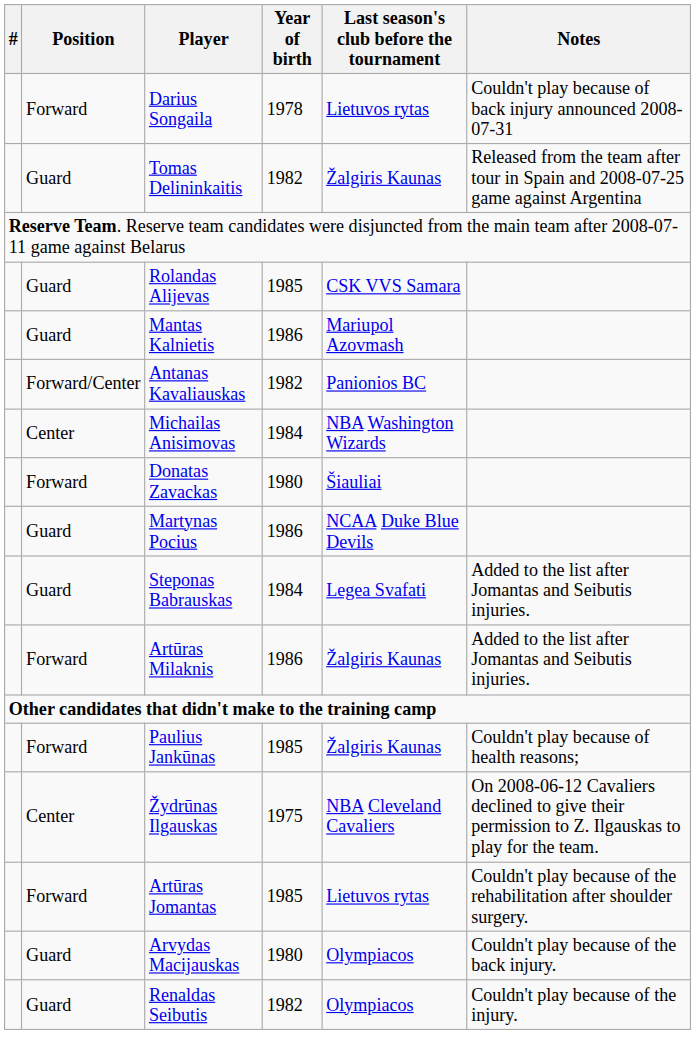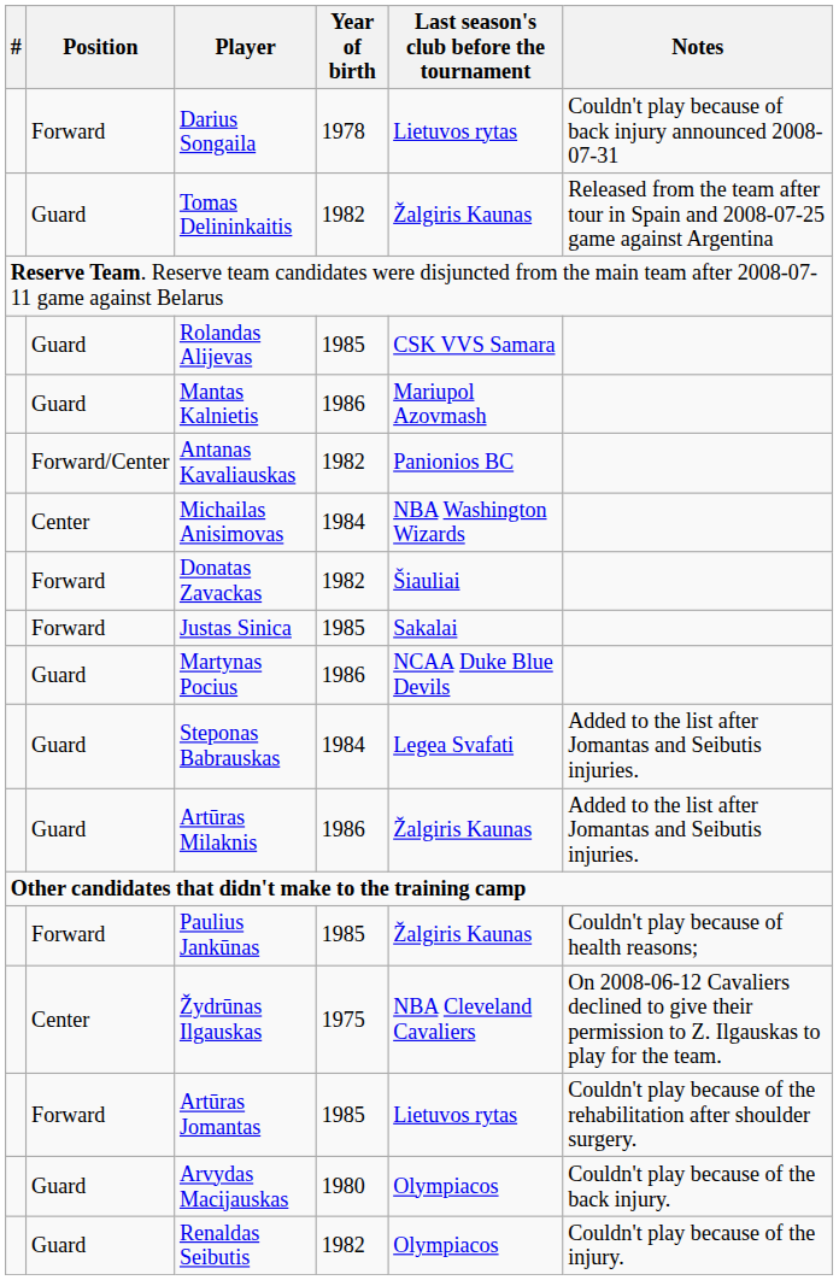Donatas Zavackas | Year of birth: 1980 -> 1982
+ row: Forward | Justas Sinica | 1985 | Sakalai
Artūras Milaknis | Position: Forward -> Guard
